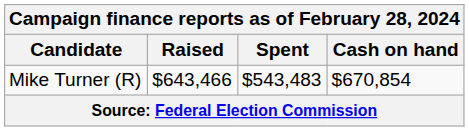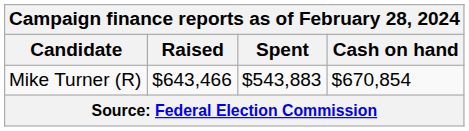Mike Turner (R) | Spent: $543,483 -> $543,883
